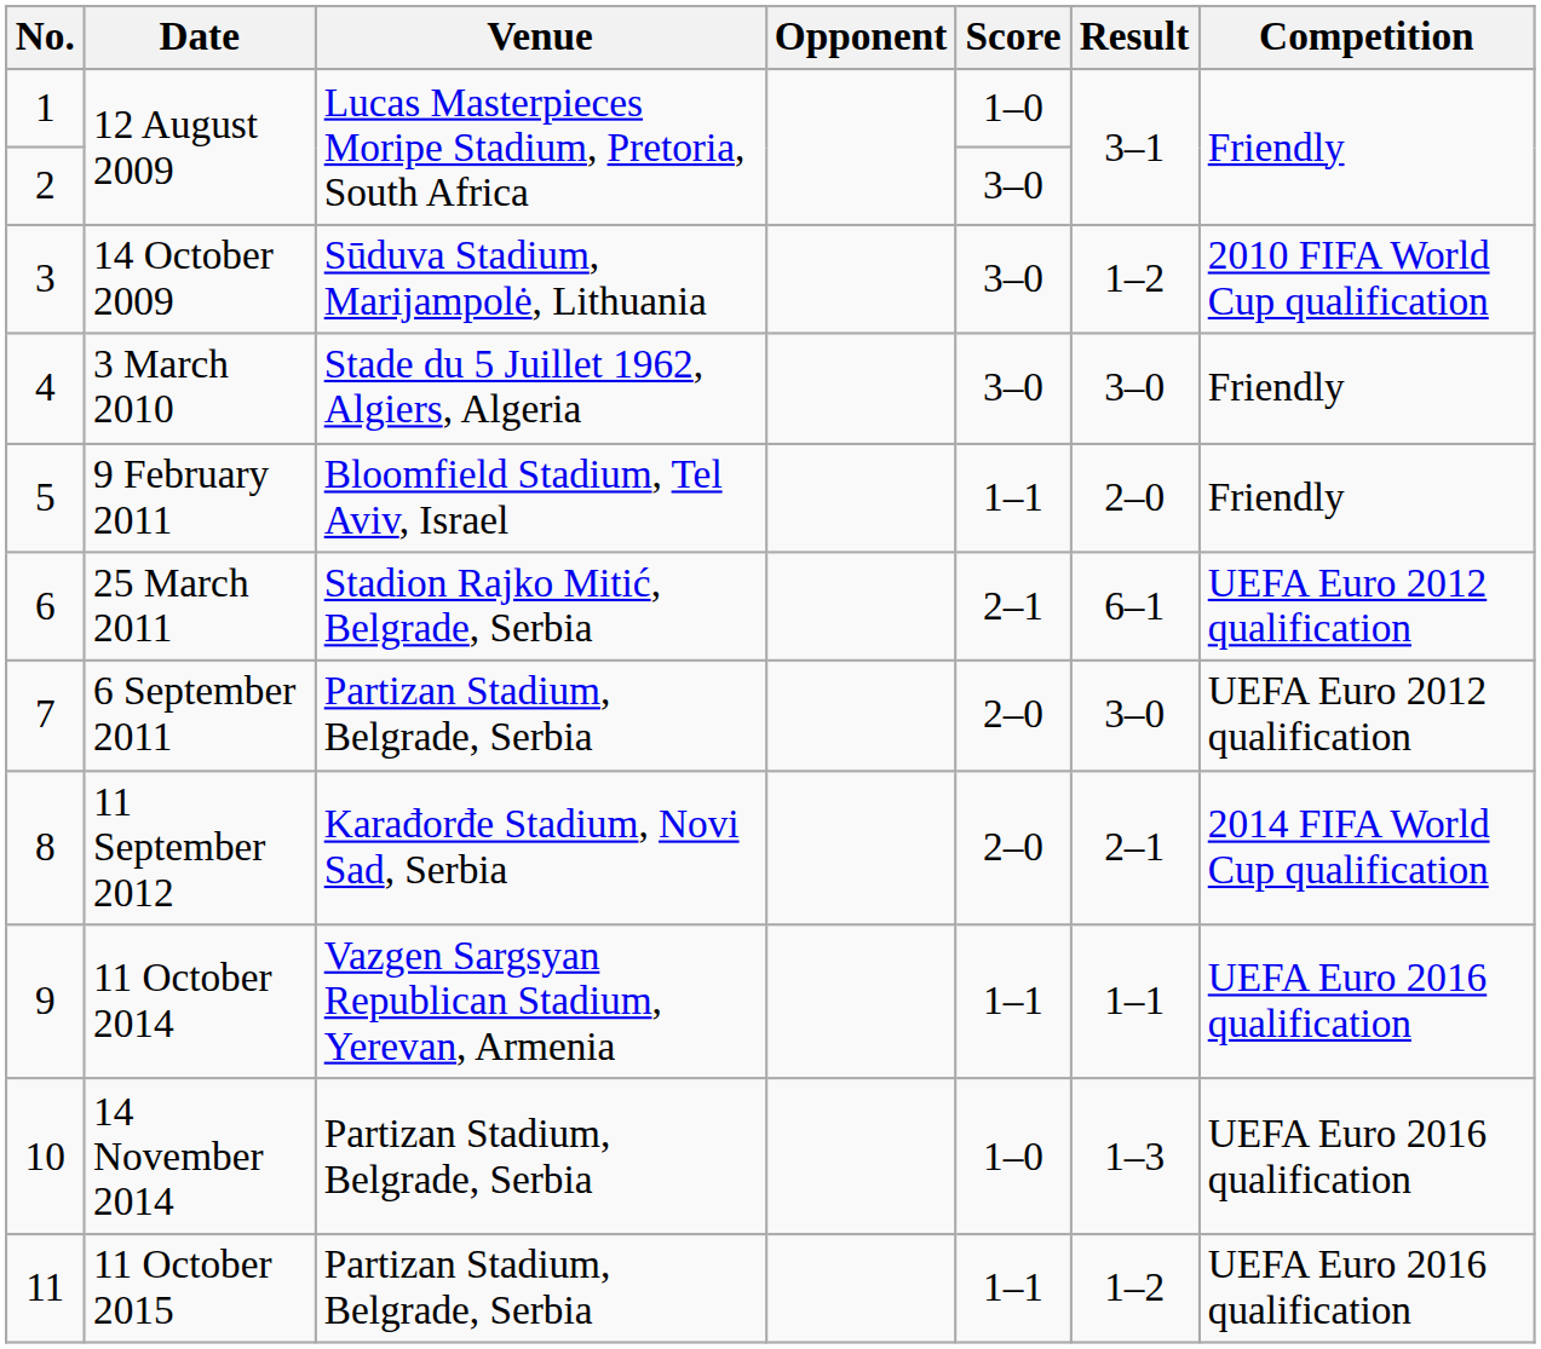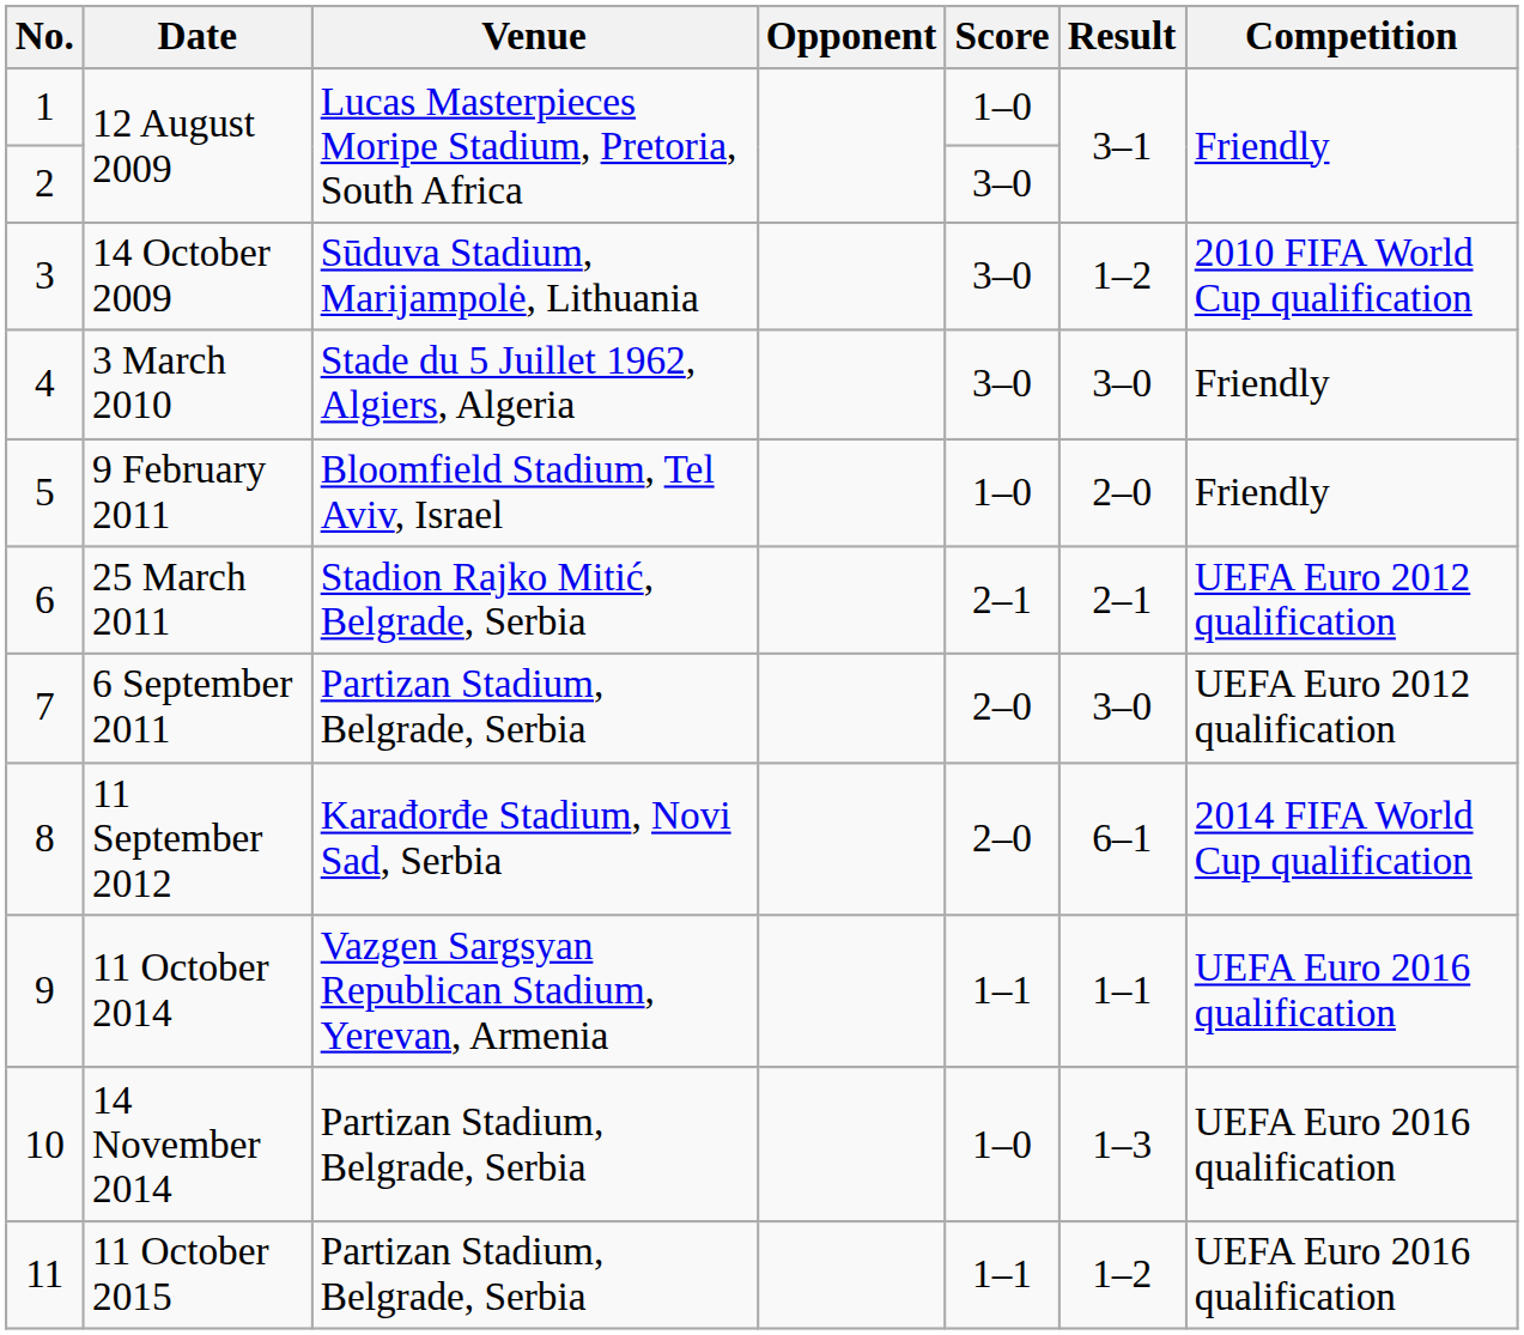9 February 2011 | Score: 1–1 -> 1–0
25 March 2011 | Result: 6–1 -> 2–1
11 September 2012 | Result: 2–1 -> 6–1
